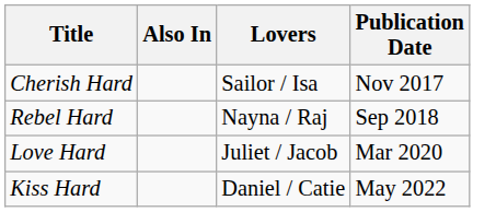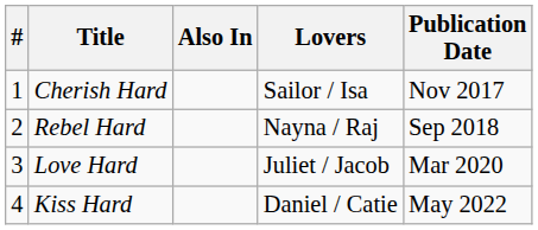+ column: # | 1 | 2 | 3 | 4
